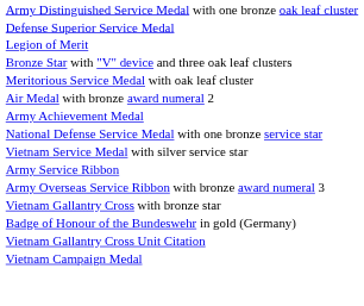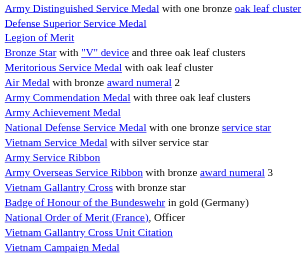+ row: Army Commendation Medal with three oak leaf clusters
+ row: National Order of Merit (France), Officer
